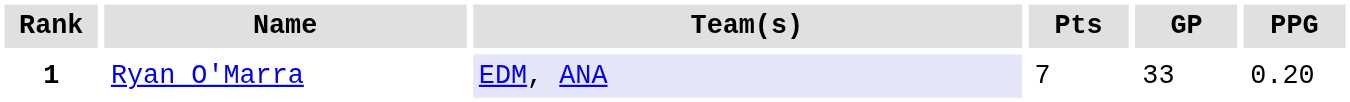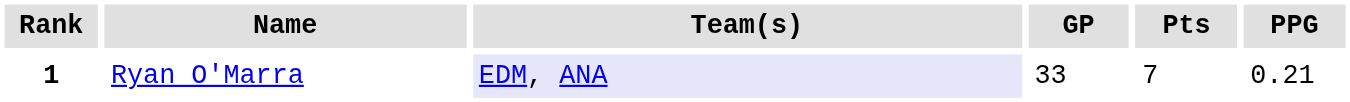columns swapped: GP <-> Pts
1 | PPG: 0.20 -> 0.21
